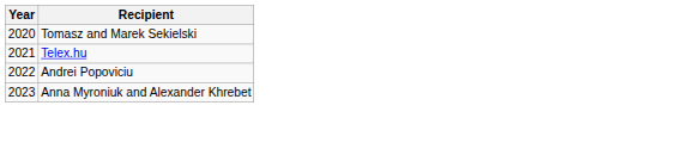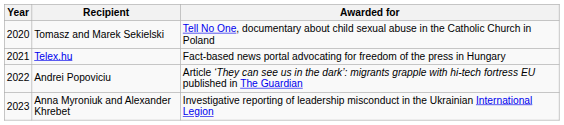+ column: Awarded for | Tell No One, documentary about child sexual abuse in the Catholic Church in Poland | Fact-based news portal advocating for freedom of the press in Hungary | Article ‘They can see us in the dark’: migrants grapple with hi-tech fortress EU published in The Guardian | Investigative reporting of leadership misconduct in the Ukrainian International Legion
